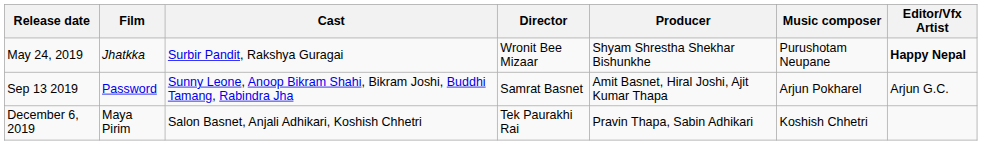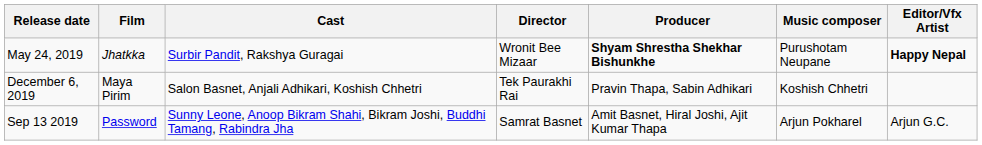May 24, 2019 | Producer: normal -> bold
rows swapped: Sep 13 2019 <-> December 6, 2019
